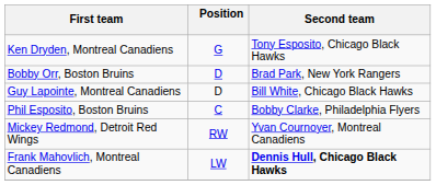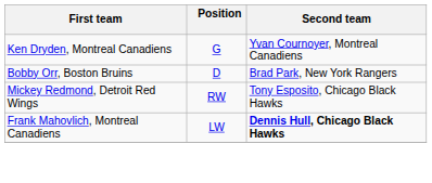Ken Dryden, Montreal Canadiens | Second team: Tony Esposito, Chicago Black Hawks -> Yvan Cournoyer, Montreal Canadiens
- row: Guy Lapointe, Montreal Canadiens | D | Bill White, Chicago Black Hawks
- row: Phil Esposito, Boston Bruins | C | Bobby Clarke, Philadelphia Flyers
Mickey Redmond, Detroit Red Wings | Second team: Yvan Cournoyer, Montreal Canadiens -> Tony Esposito, Chicago Black Hawks
